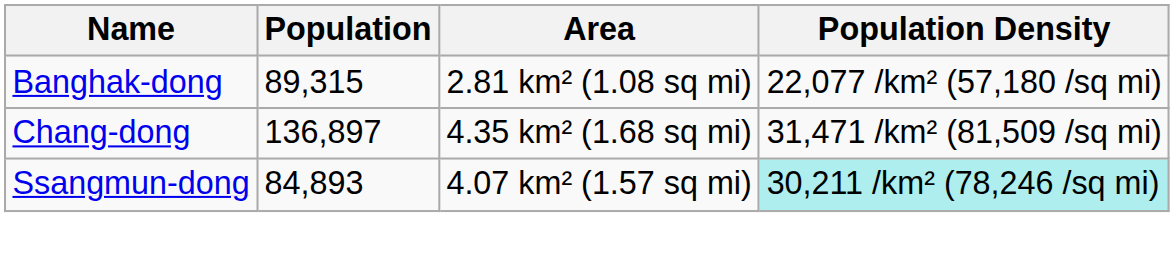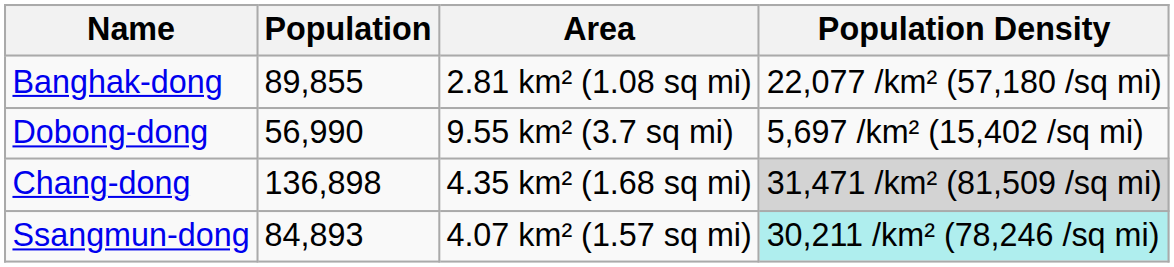Banghak-dong | Population: 89,315 -> 89,855
+ row: Dobong-dong | 56,990 | 9.55 km² (3.7 sq mi) | 5,697 /km² (15,402 /sq mi)
Chang-dong | Population: 136,897 -> 136,898
Chang-dong | Population Density: no background -> lightgrey background
